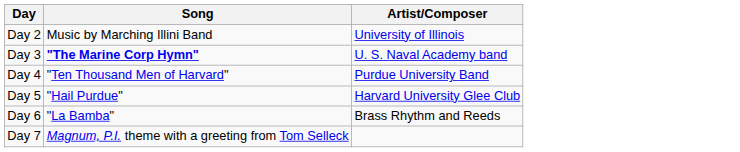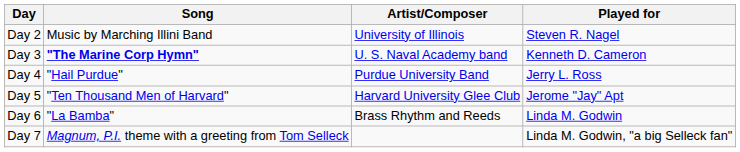+ column: Played for | Steven R. Nagel | Kenneth D. Cameron | Jerry L. Ross | Jerome "Jay" Apt | Linda M. Godwin | Linda M. Godwin, "a big Selleck fan"
Day 4 | Song: "Ten Thousand Men of Harvard" -> "Hail Purdue"
Day 5 | Song: "Hail Purdue" -> "Ten Thousand Men of Harvard"
